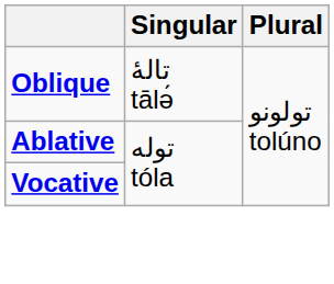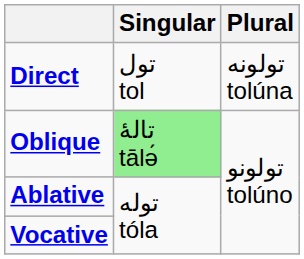+ row: Direct | تول tol | تولونه tolúna
Oblique | Singular: no background -> lightgreen background
